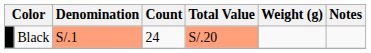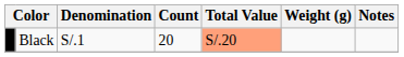Black | Denomination: lightsalmon background -> no background
Black | Count: 24 -> 20
